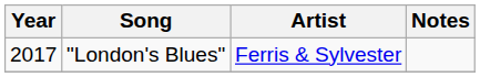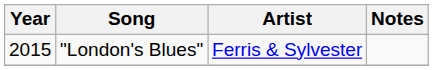"London's Blues" | Year: 2017 -> 2015
